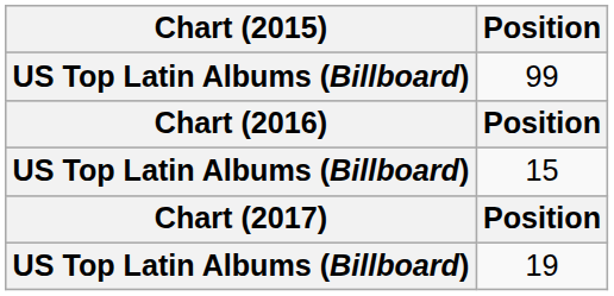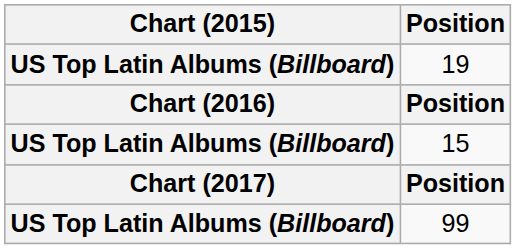rows swapped: 19 <-> 99
